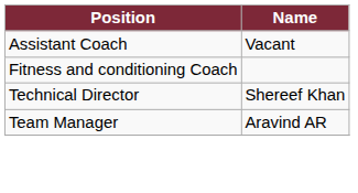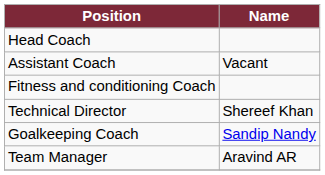+ row: Head Coach
+ row: Goalkeeping Coach | Sandip Nandy
